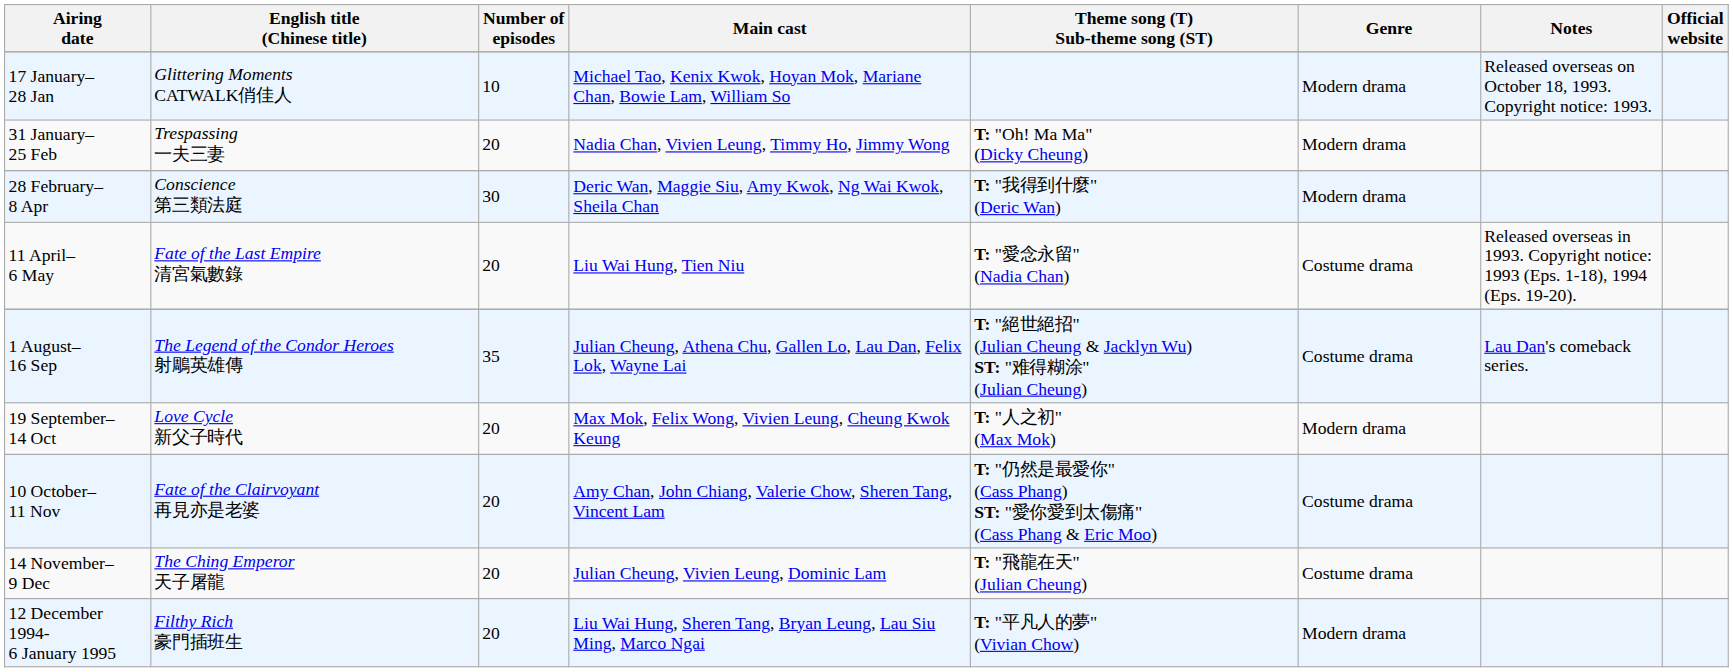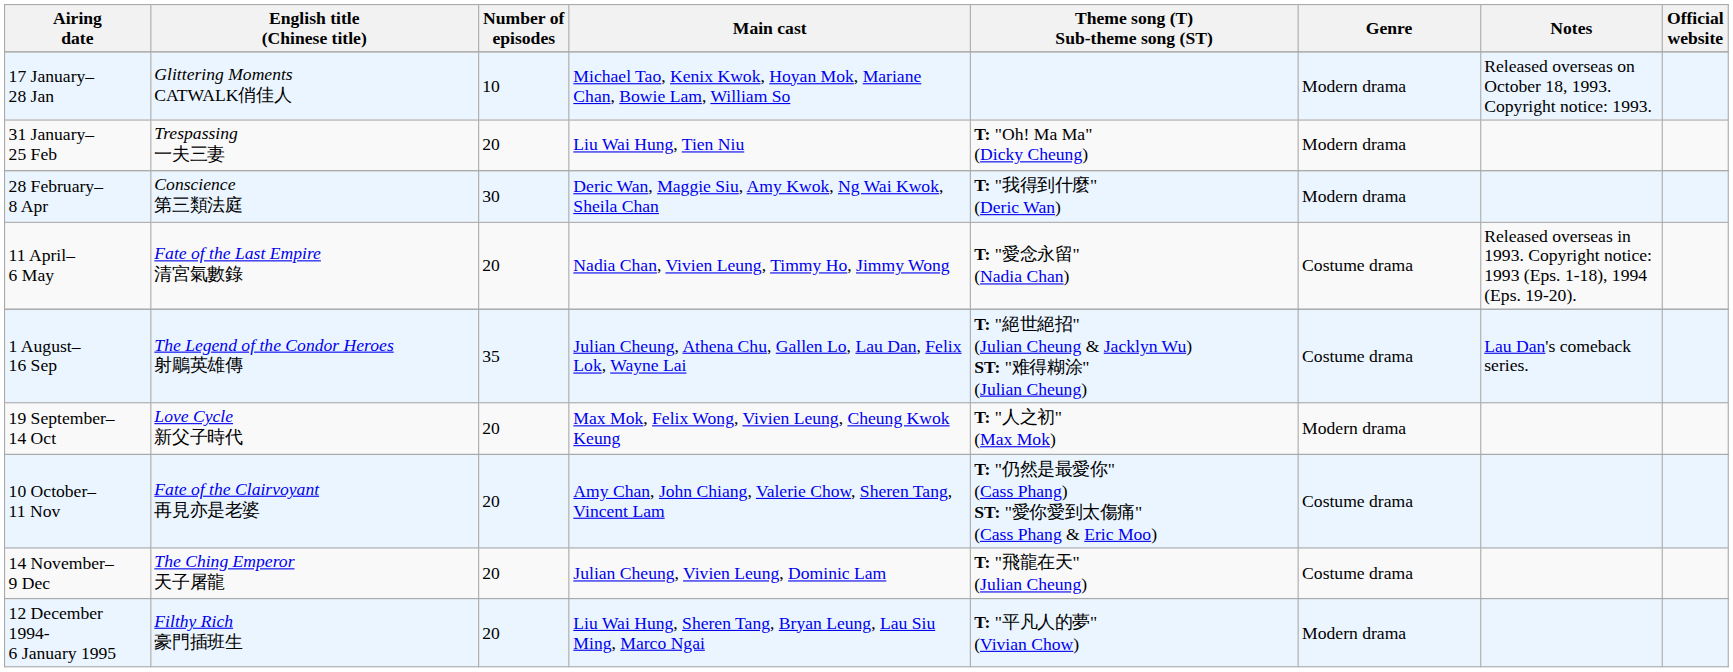31 January– 25 Feb | Main cast: Nadia Chan, Vivien Leung, Timmy Ho, Jimmy Wong -> Liu Wai Hung, Tien Niu
11 April– 6 May | Main cast: Liu Wai Hung, Tien Niu -> Nadia Chan, Vivien Leung, Timmy Ho, Jimmy Wong
